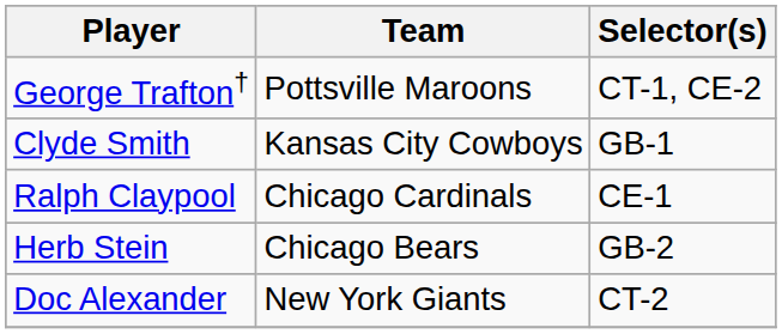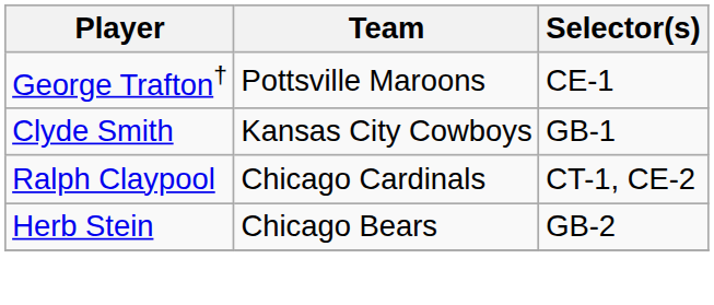George Trafton† | Selector(s): CT-1, CE-2 -> CE-1
Ralph Claypool | Selector(s): CE-1 -> CT-1, CE-2
- row: Doc Alexander | New York Giants | CT-2
